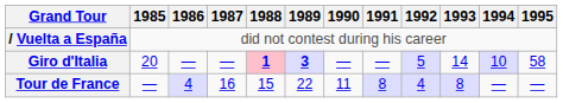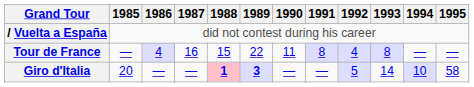rows swapped: Giro d'Italia <-> Tour de France
